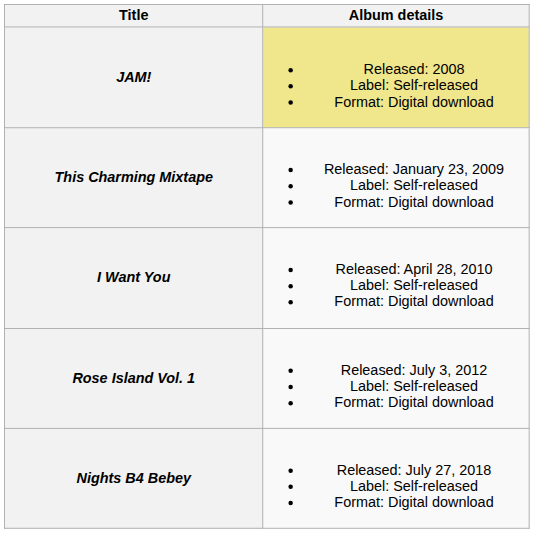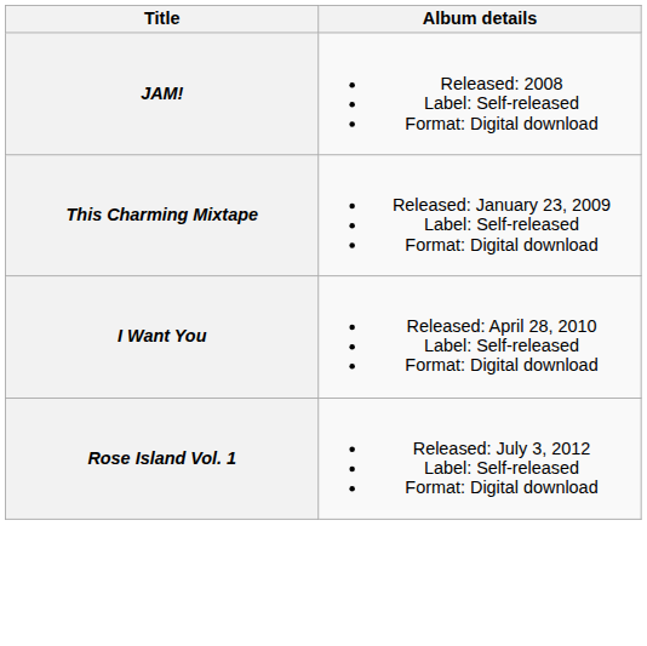JAM! | Album details: khaki background -> no background
- row: Nights B4 Bebey | Released: July 27, 2018 Label: Self-released Format: Digital download
